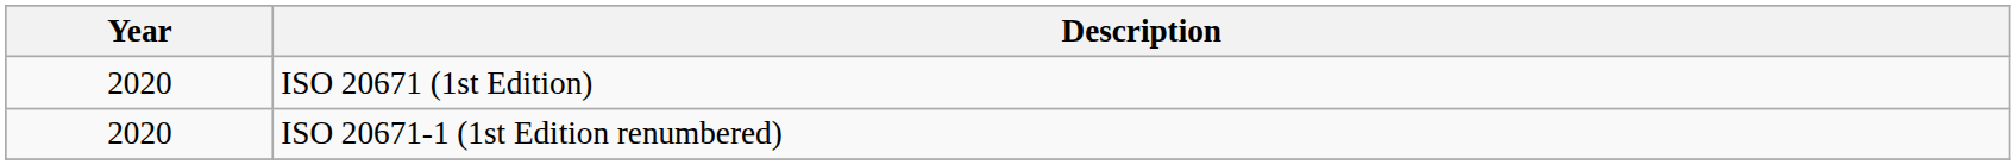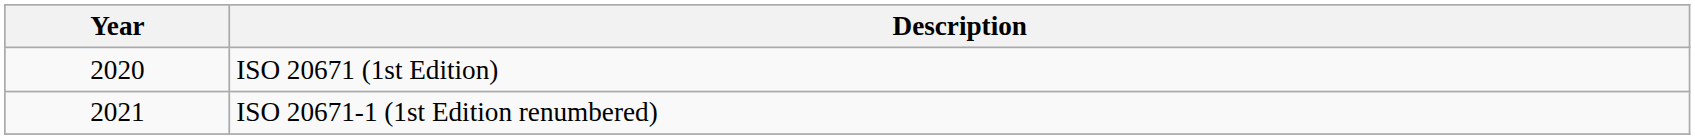ISO 20671-1 (1st Edition renumbered) | Year: 2020 -> 2021
